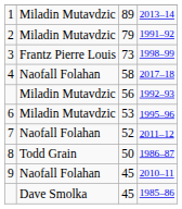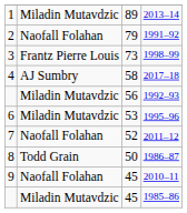1991–92 | column 2: Miladin Mutavdzic -> Naofall Folahan
2017–18 | column 2: Naofall Folahan -> AJ Sumbry
1985–86 | column 2: Dave Smolka -> Miladin Mutavdzic
